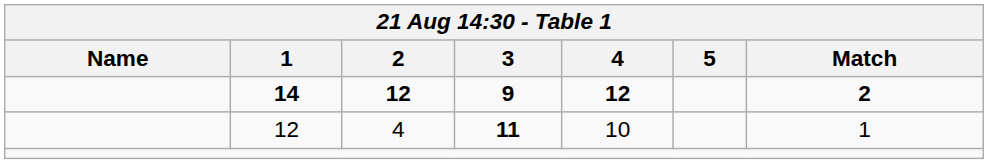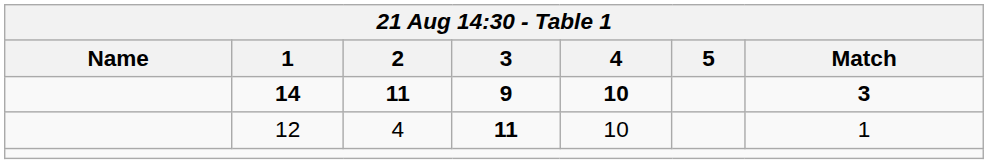14 | 2: 12 -> 11
14 | 4: 12 -> 10
14 | Match: 2 -> 3
